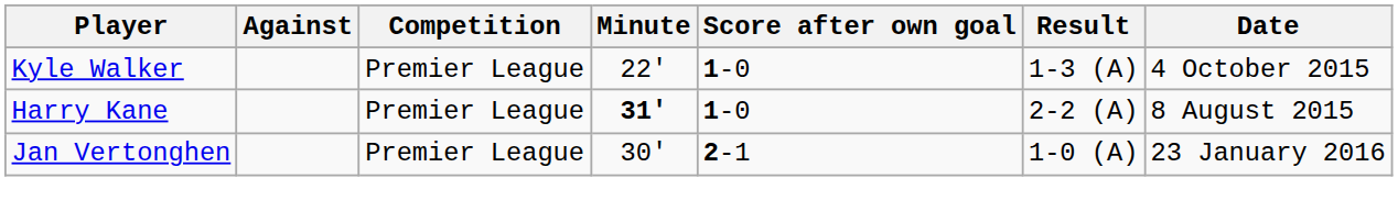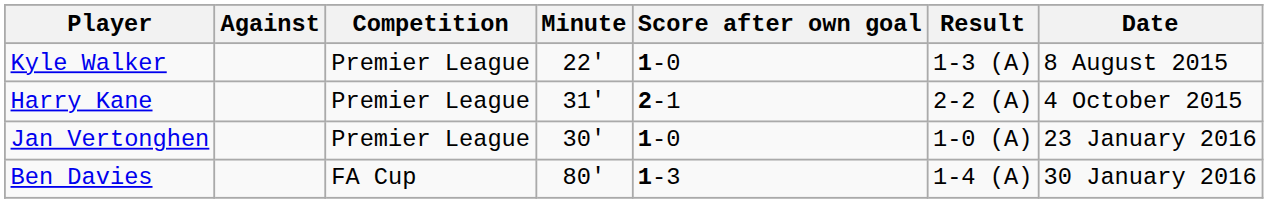Kyle Walker | Date: 4 October 2015 -> 8 August 2015
Harry Kane | Minute: bold -> normal
Harry Kane | Score after own goal: 1-0 -> 2-1
Harry Kane | Date: 8 August 2015 -> 4 October 2015
Jan Vertonghen | Score after own goal: 2-1 -> 1-0
+ row: Ben Davies | FA Cup | 80' | 1-3 | 1-4 (A) | 30 January 2016
